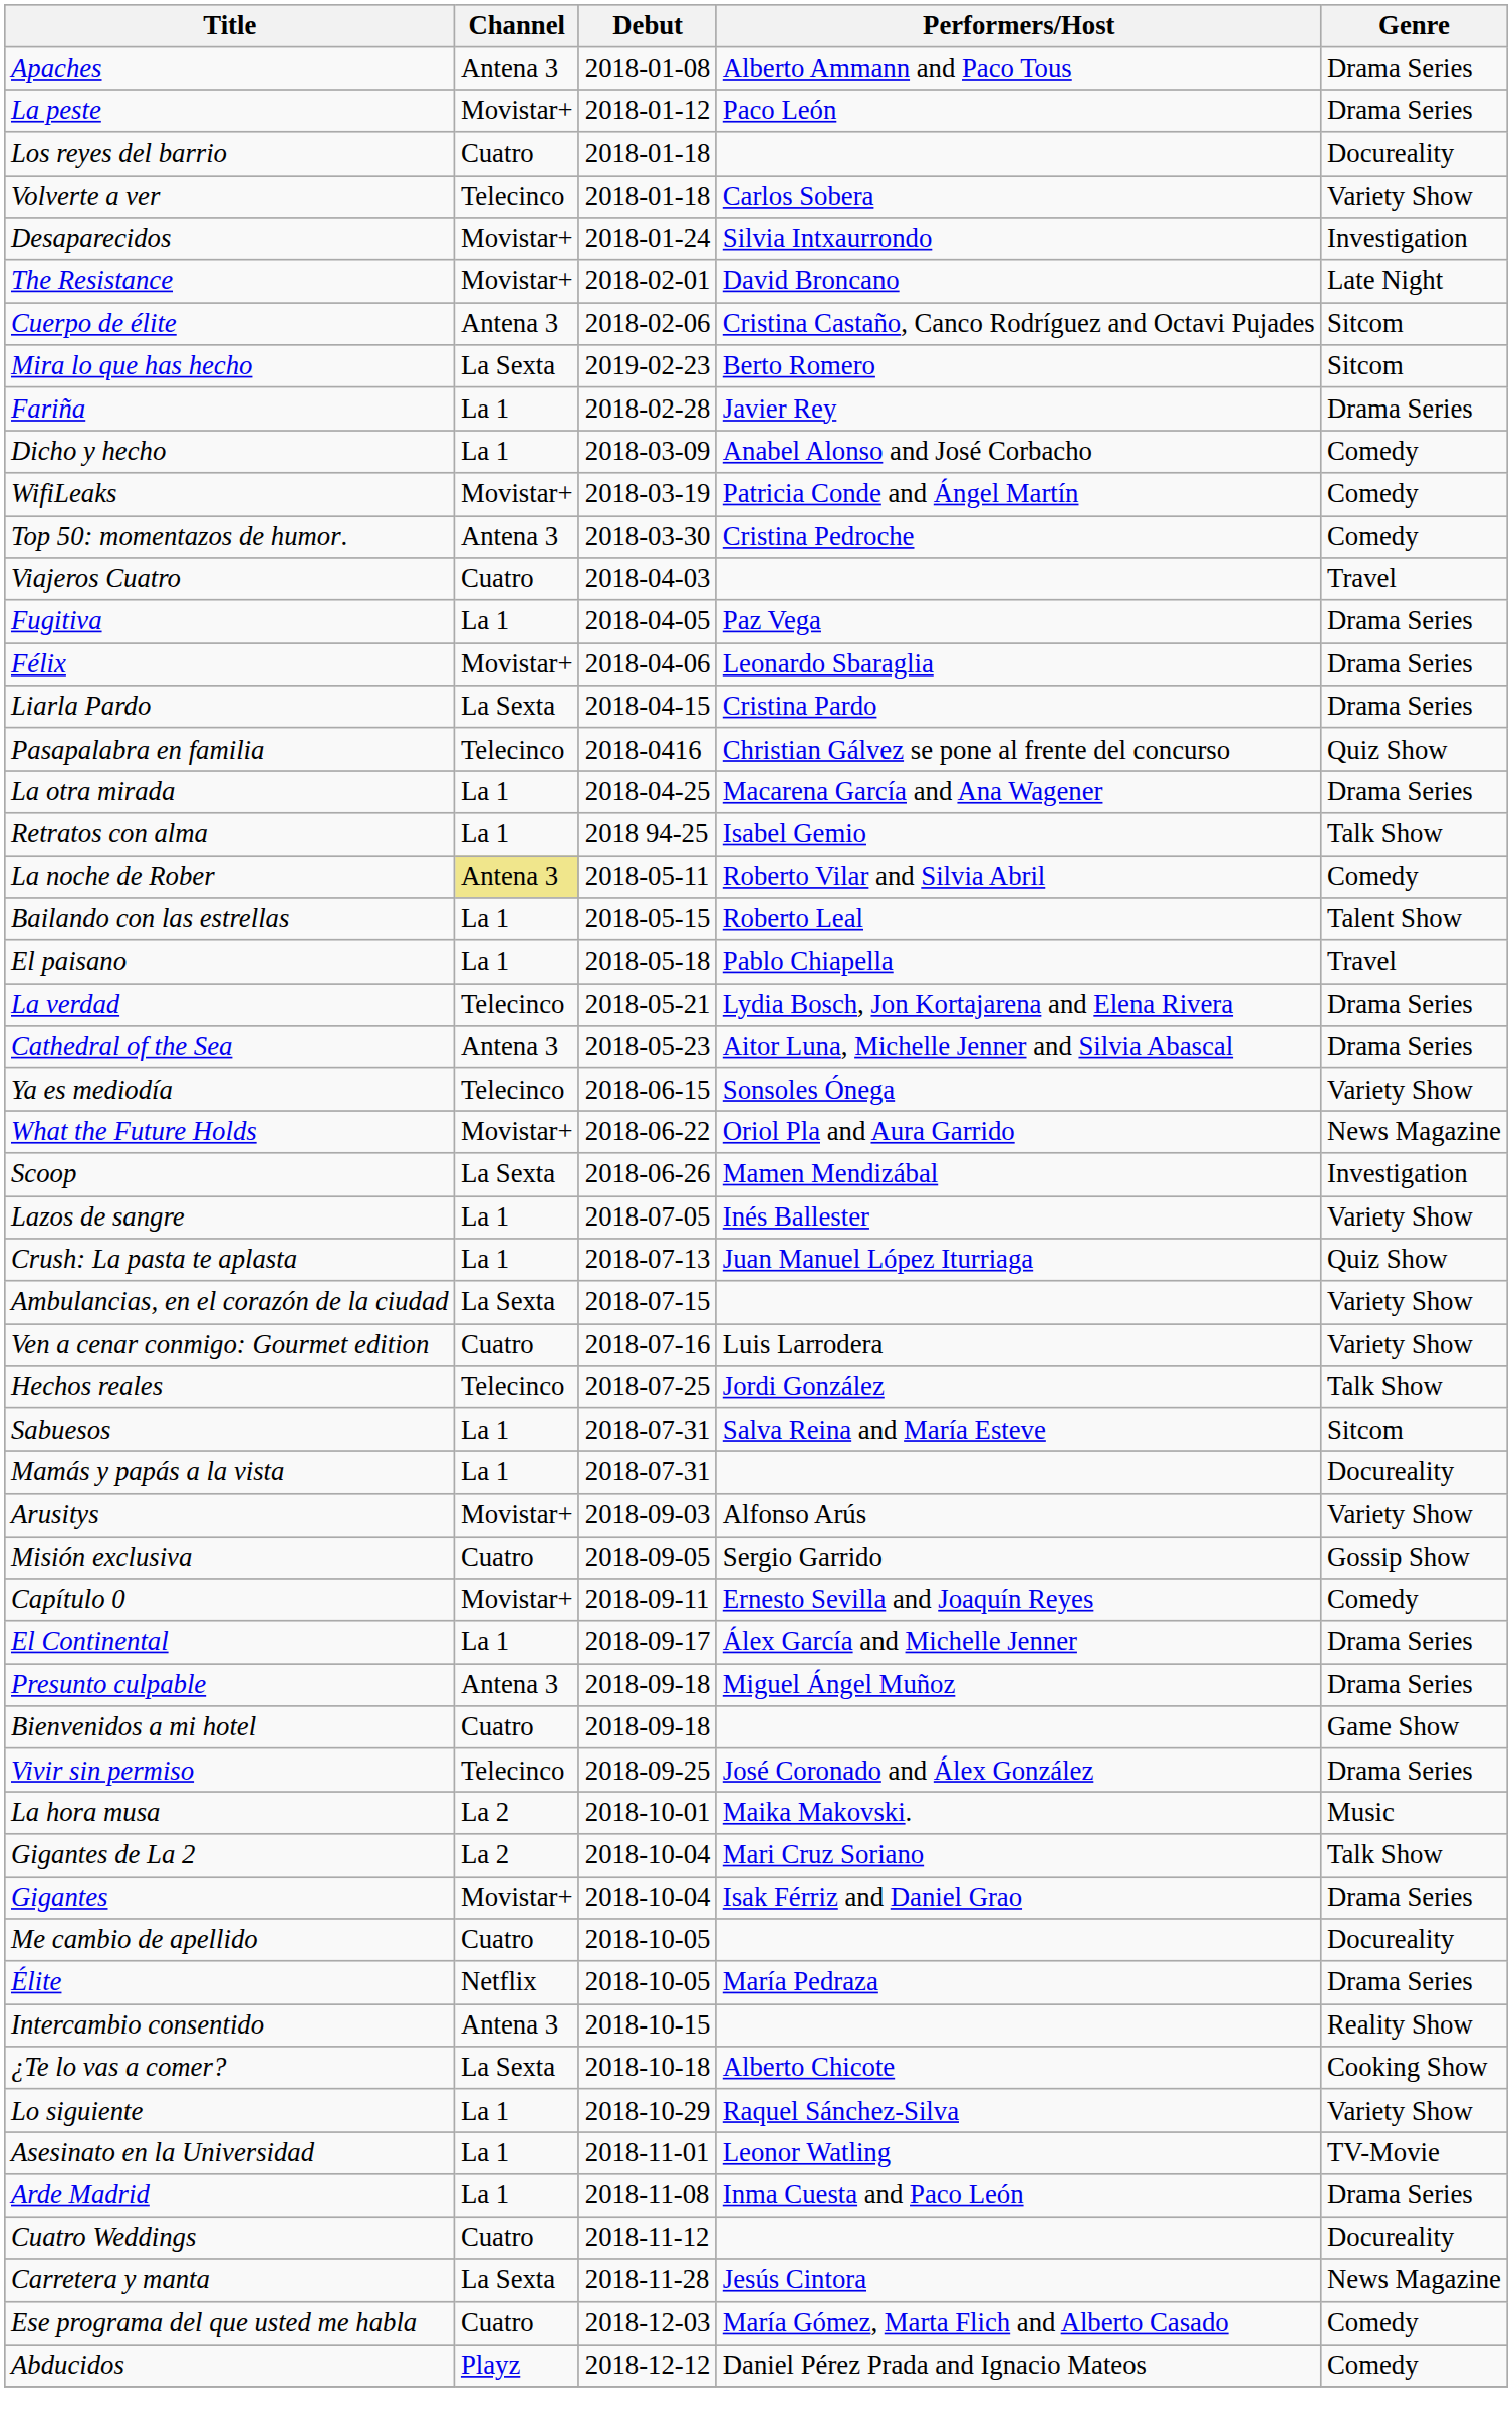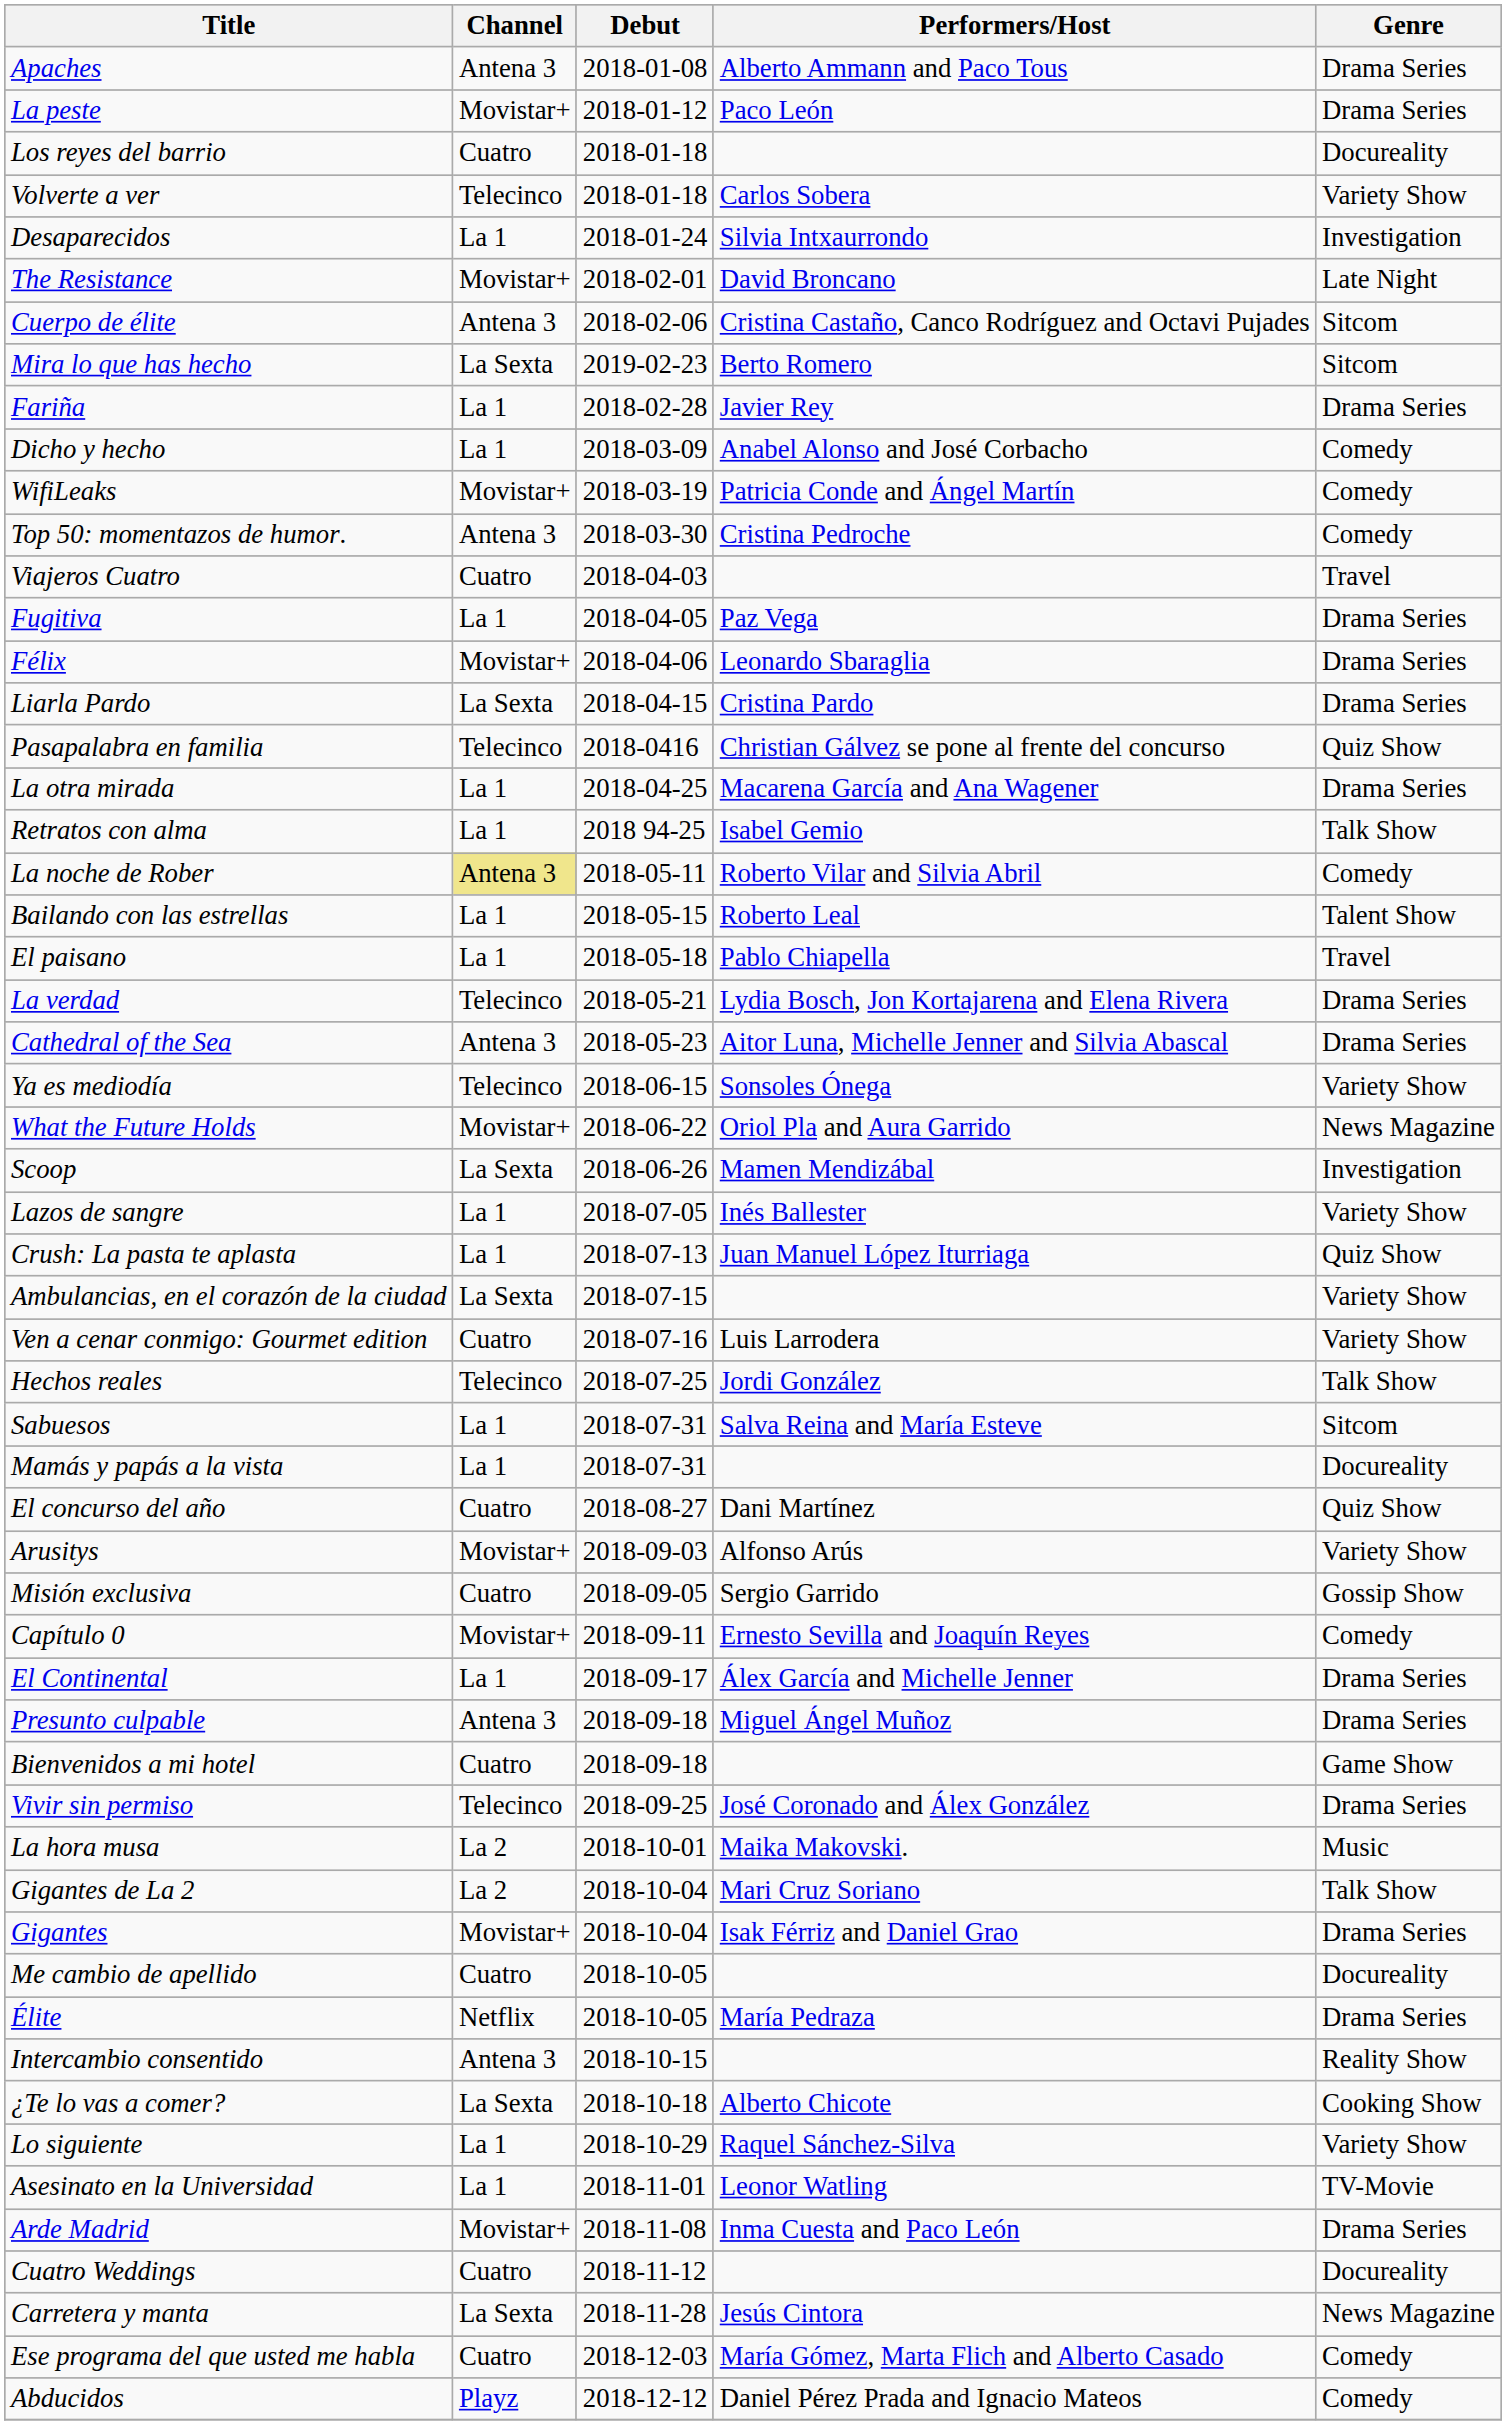Desaparecidos | Channel: Movistar+ -> La 1
+ row: El concurso del año | Cuatro | 2018-08-27 | Dani Martínez | Quiz Show
Arde Madrid | Channel: La 1 -> Movistar+
